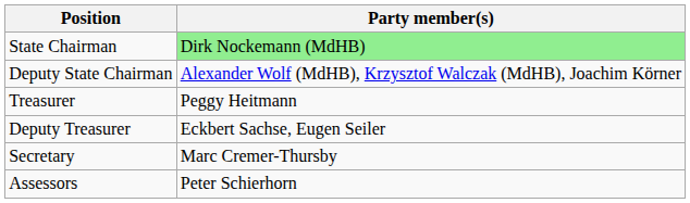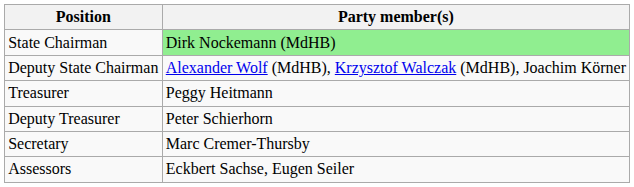Deputy Treasurer | Party member(s): Eckbert Sachse, Eugen Seiler -> Peter Schierhorn
Assessors | Party member(s): Peter Schierhorn -> Eckbert Sachse, Eugen Seiler
